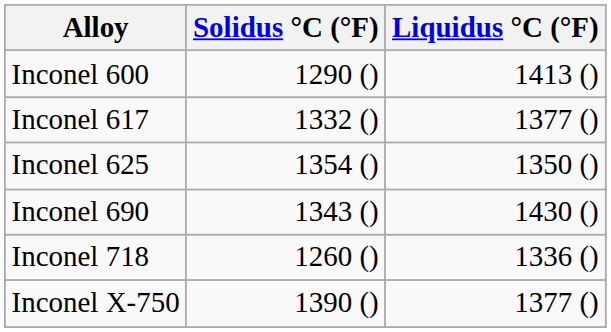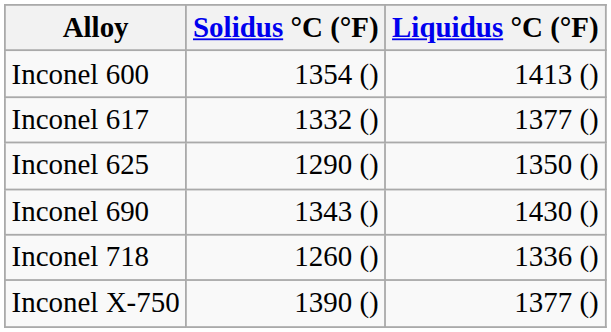Inconel 600 | Solidus °C (°F): 1290 () -> 1354 ()
Inconel 625 | Solidus °C (°F): 1354 () -> 1290 ()
